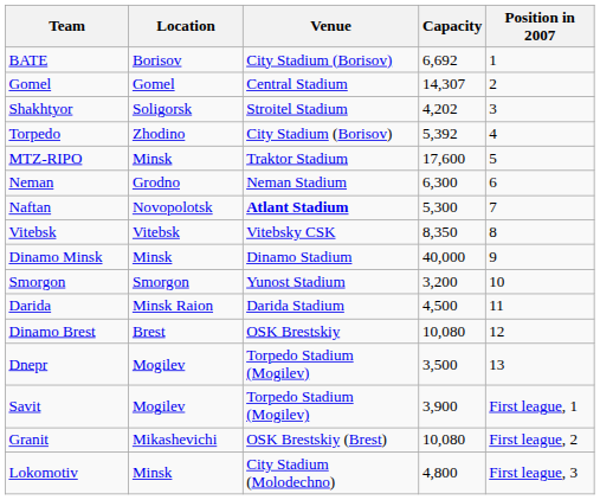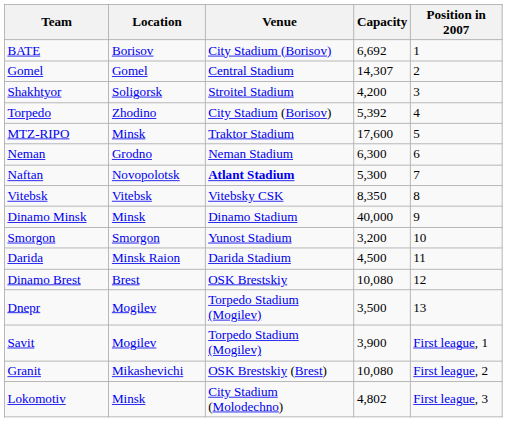Shakhtyor | Capacity: 4,202 -> 4,200
Lokomotiv | Capacity: 4,800 -> 4,802
